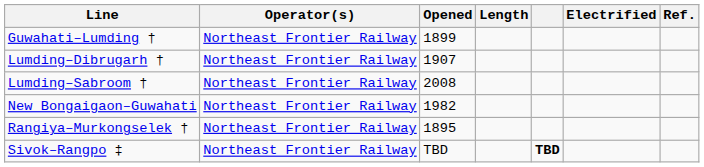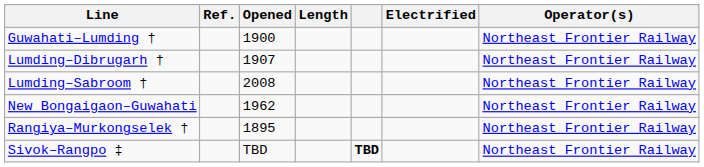columns swapped: Operator(s) <-> Ref.
Guwahati–Lumding † | Opened: 1899 -> 1900
New Bongaigaon–Guwahati | Opened: 1982 -> 1962
